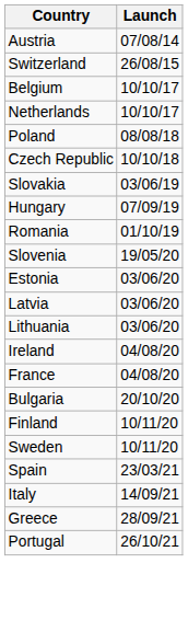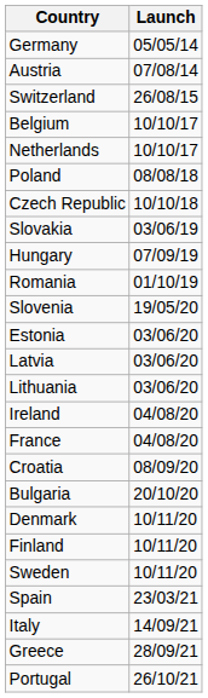+ row: Germany | 05/05/14
+ row: Croatia | 08/09/20
+ row: Denmark | 10/11/20
